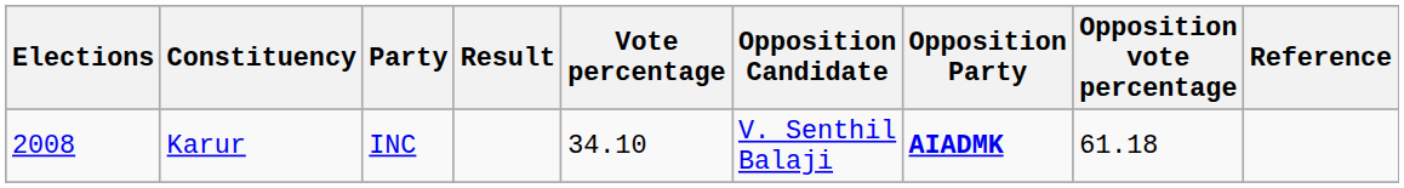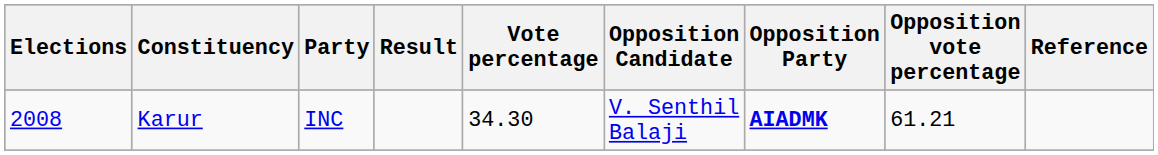Karur | Vote percentage: 34.10 -> 34.30
Karur | Opposition vote percentage: 61.18 -> 61.21
